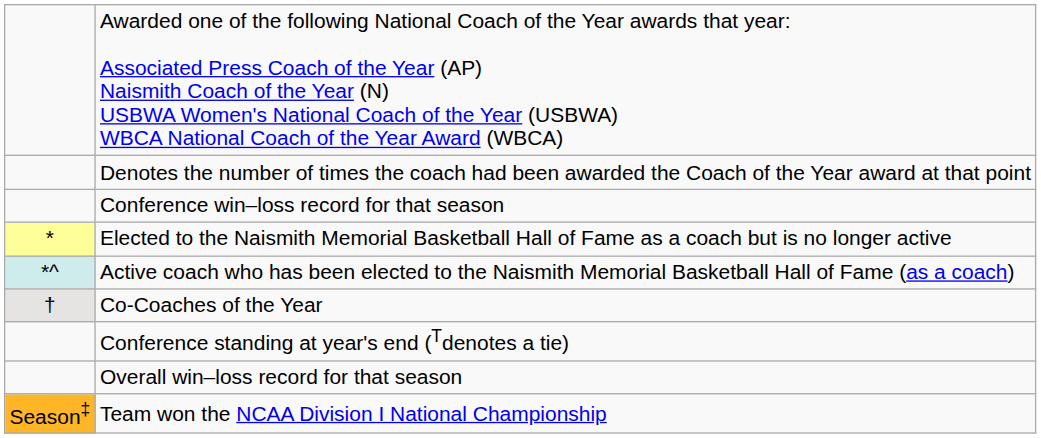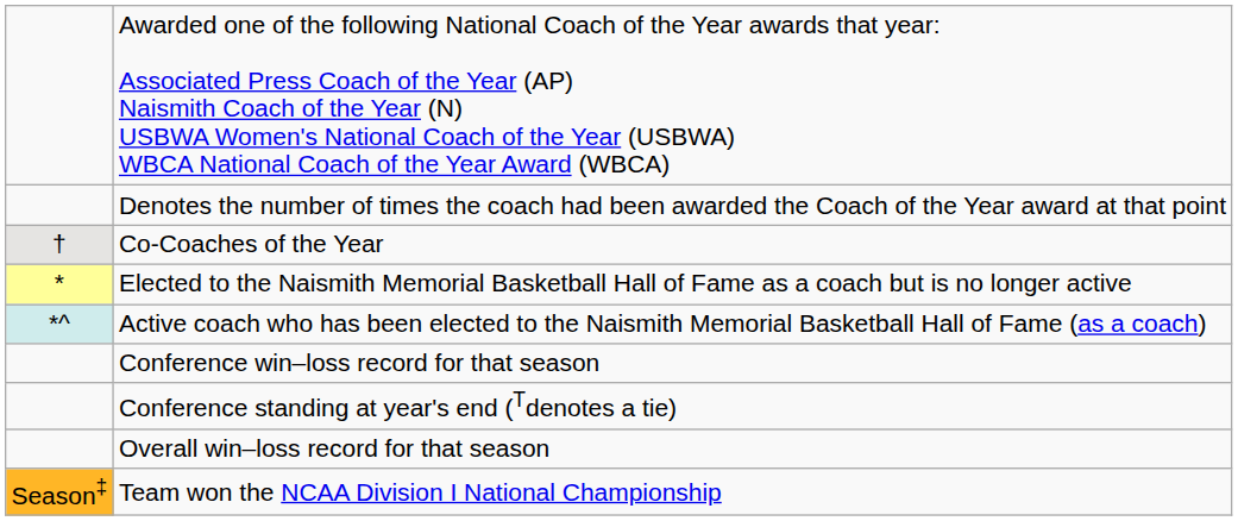rows swapped: Co-Coaches of the Year <-> Conference win–loss record for that season
